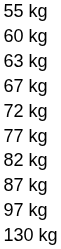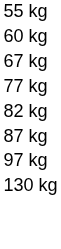- row: 63 kg
- row: 72 kg
